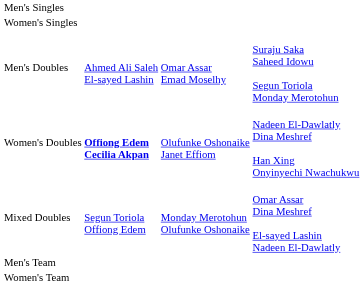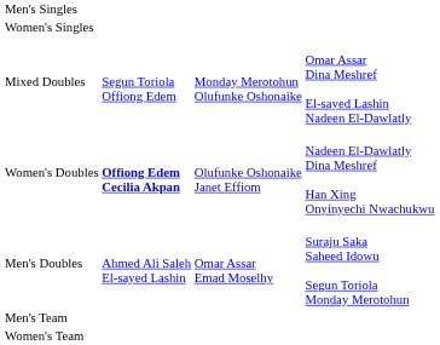rows swapped: Men's Doubles <-> Mixed Doubles
